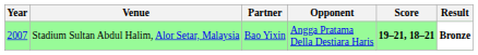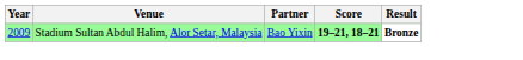- column: Opponent | Angga Pratama Della Destiara Haris
Stadium Sultan Abdul Halim, Alor Setar, Malaysia | Year: 2007 -> 2009
